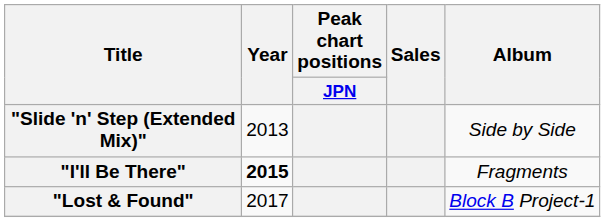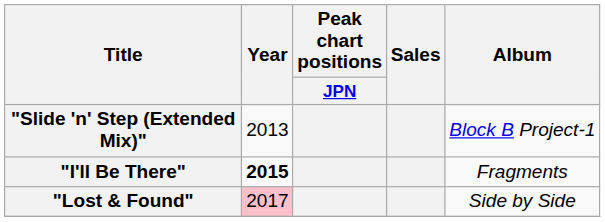"Slide 'n' Step (Extended Mix)" | Album: Side by Side -> Block B Project-1
"Lost & Found" | Year: no background -> pink background
"Lost & Found" | Album: Block B Project-1 -> Side by Side
